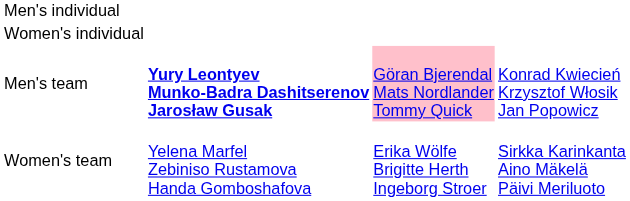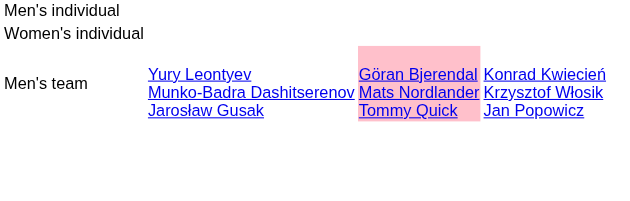Men's team | column 2: bold -> normal
- row: Women's team | Yelena Marfel Zebiniso Rustamova Handa Gomboshafova | Erika Wölfe Brigitte Herth Ingeborg Stroer | Sirkka Karinkanta Aino Mäkelä Päivi Meriluoto
